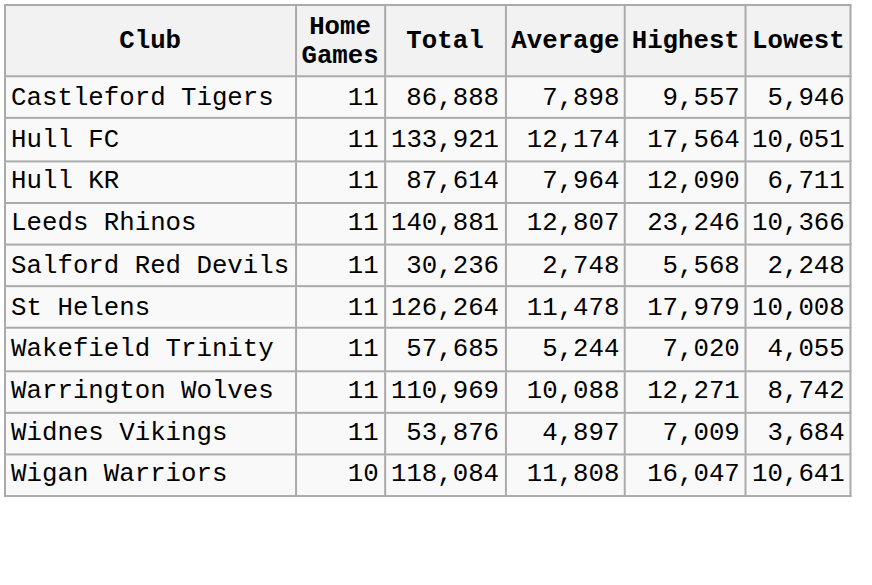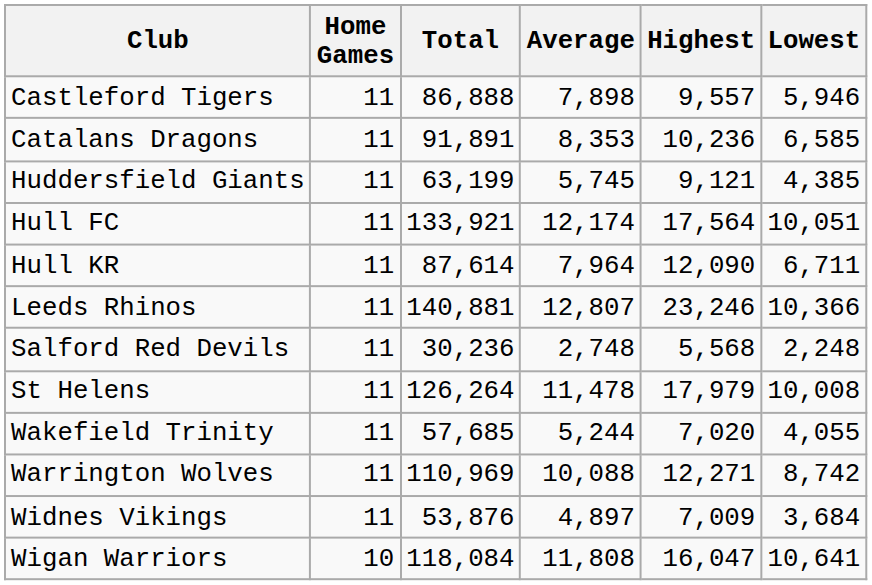+ row: Catalans Dragons | 11 | 91,891 | 8,353 | 10,236 | 6,585
+ row: Huddersfield Giants | 11 | 63,199 | 5,745 | 9,121 | 4,385
